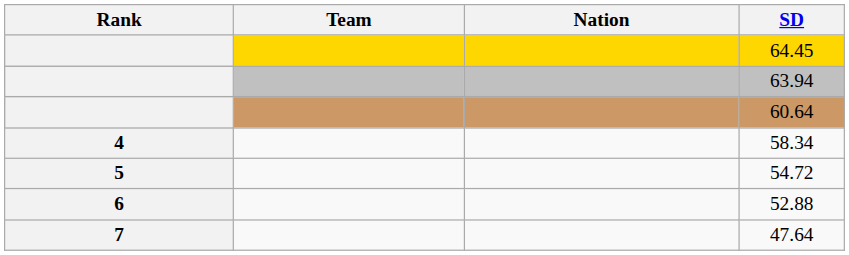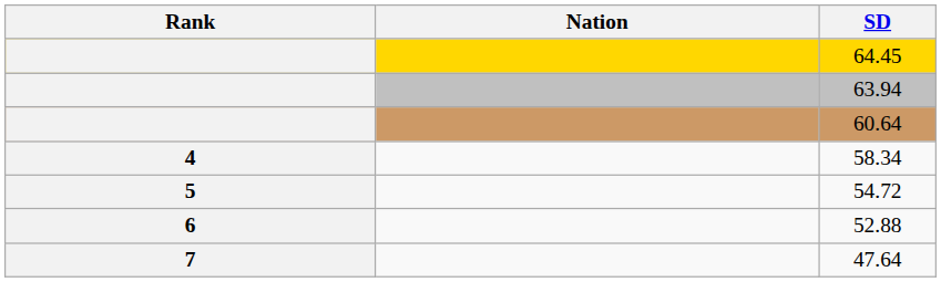- column: Team
